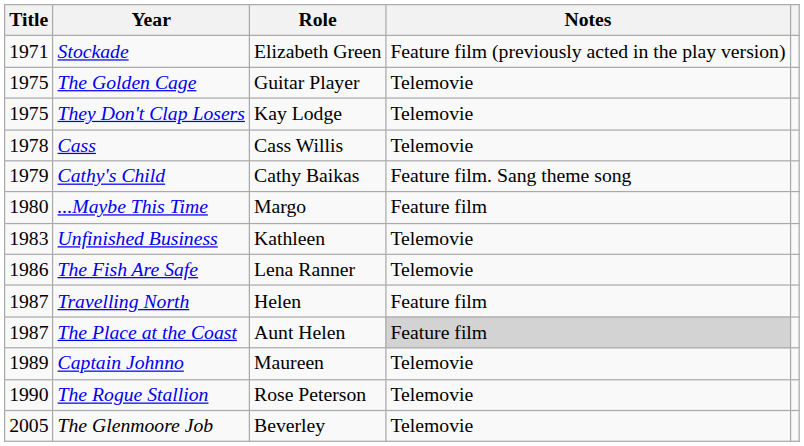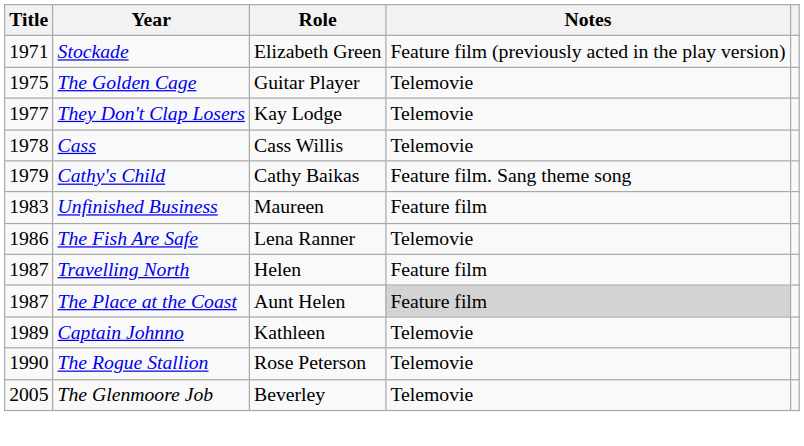They Don't Clap Losers | Title: 1975 -> 1977
- row: 1980 | ...Maybe This Time | Margo | Feature film
Unfinished Business | Role: Kathleen -> Maureen
Unfinished Business | Notes: Telemovie -> Feature film
Captain Johnno | Role: Maureen -> Kathleen
